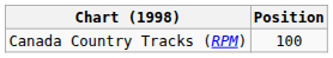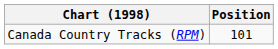Canada Country Tracks (RPM) | Position: 100 -> 101
